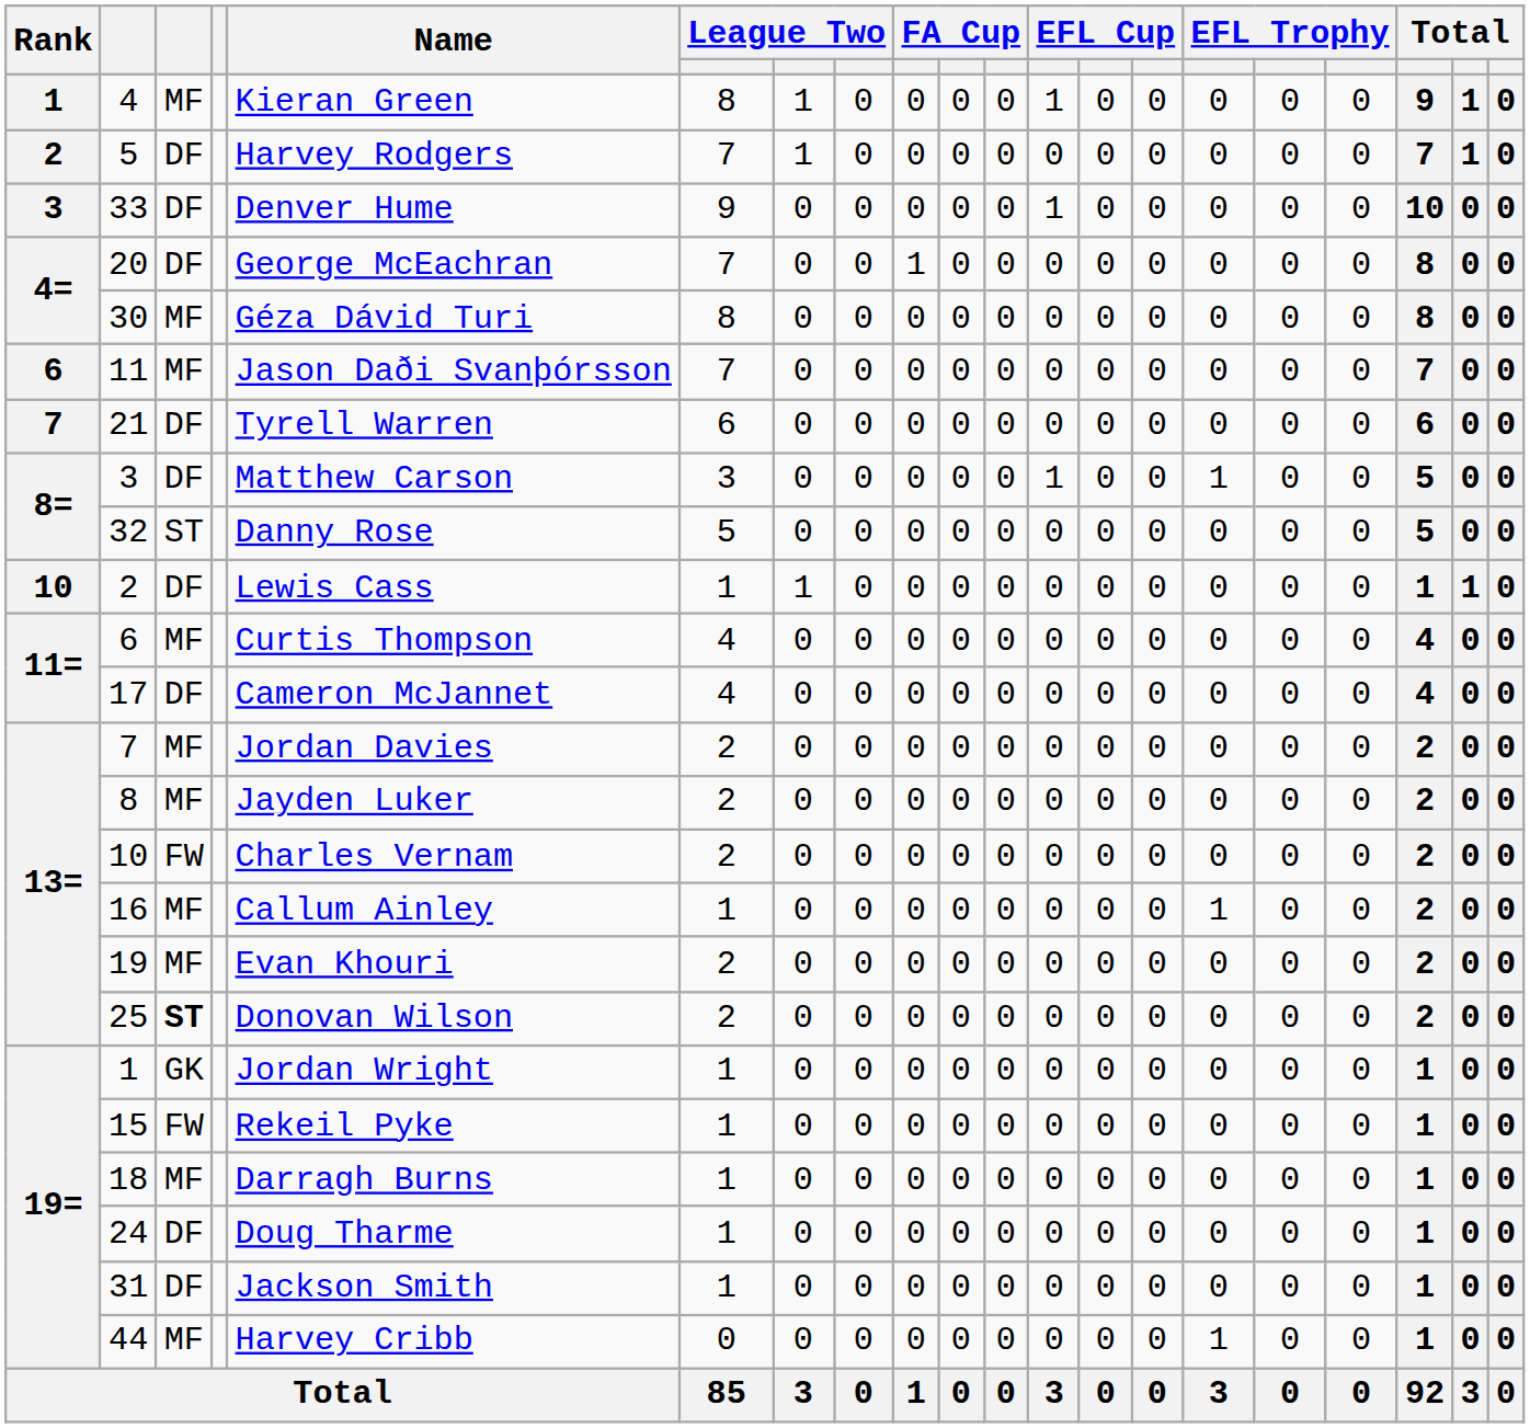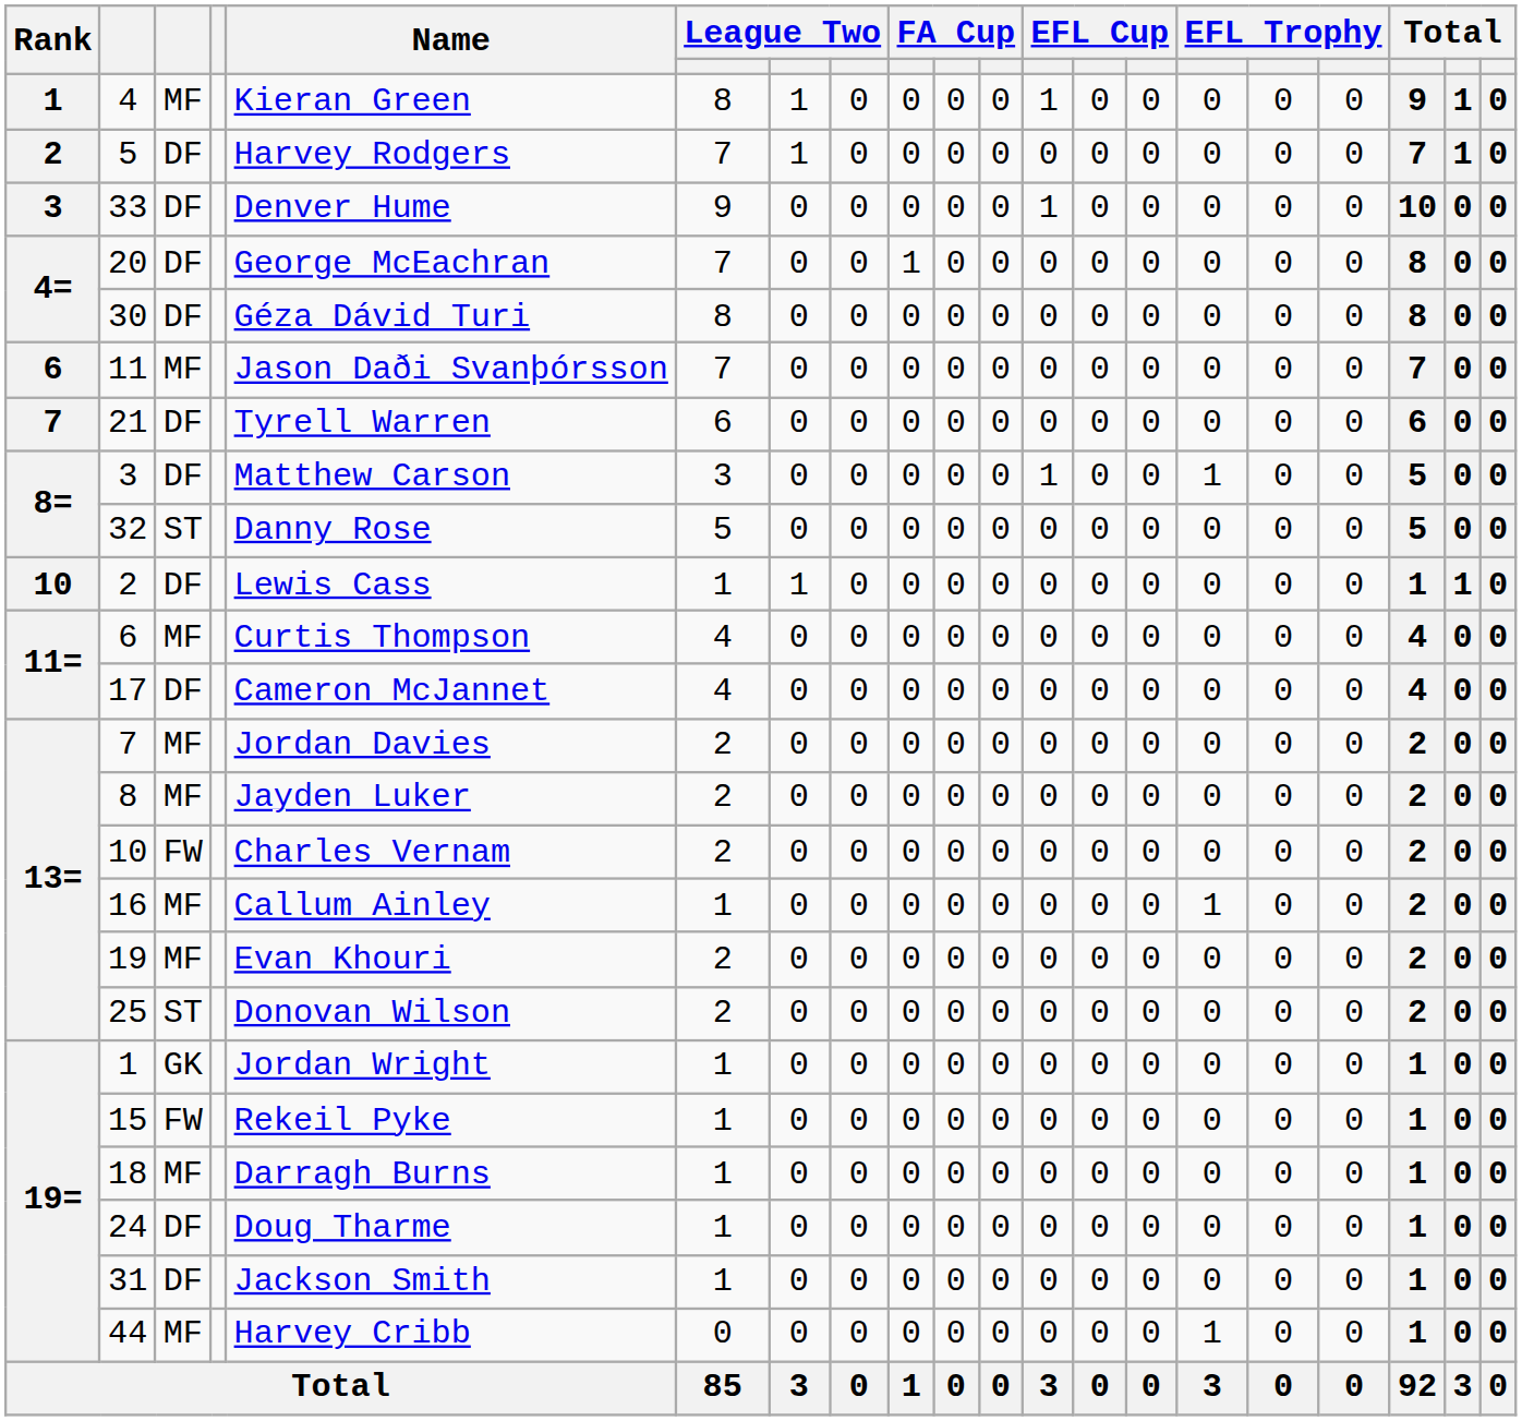30 | column 3: MF -> DF
25 | column 3: bold -> normal
